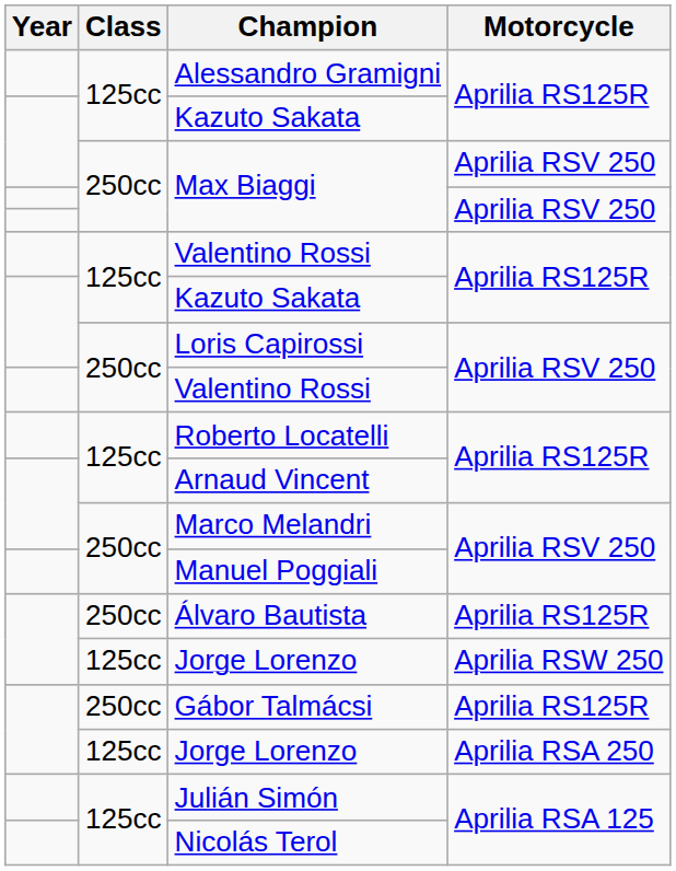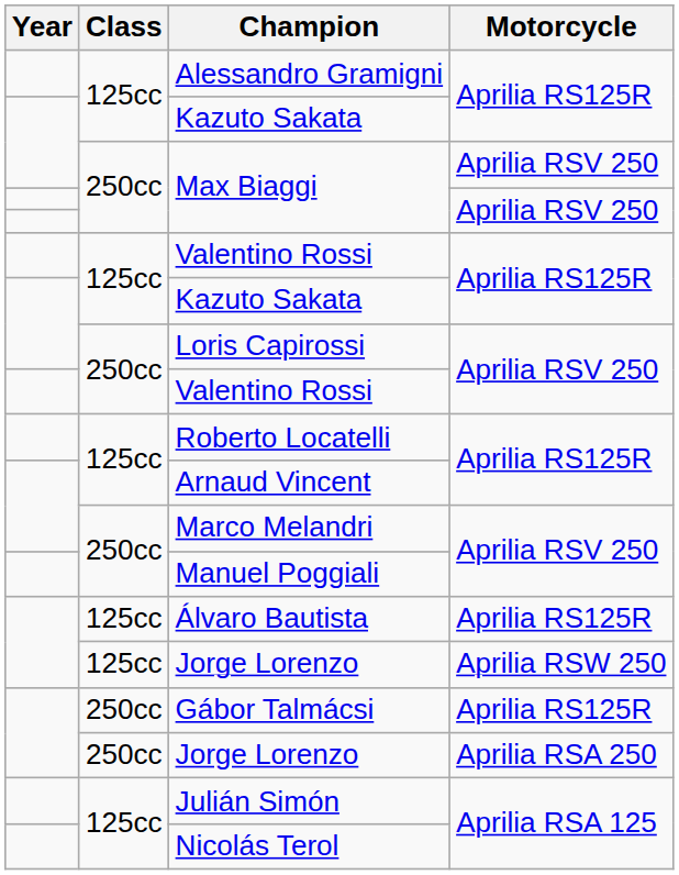Álvaro Bautista | Class: 250cc -> 125cc
Jorge Lorenzo / Aprilia RSA 250 | Class: 125cc -> 250cc
